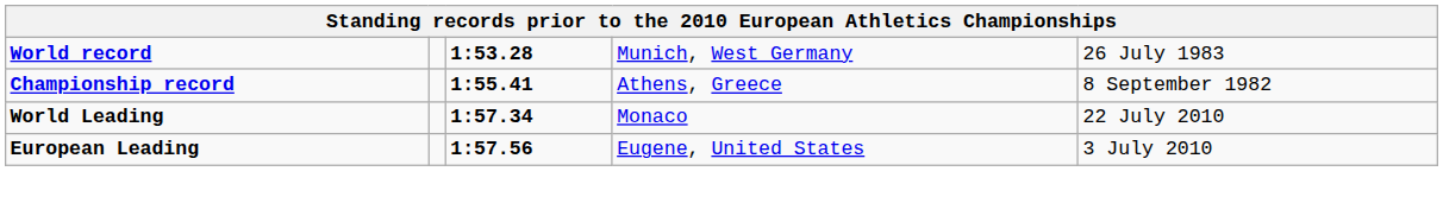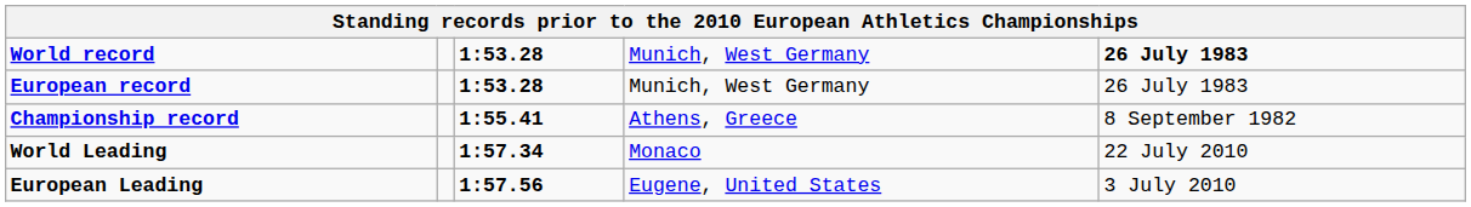World record | column 5: normal -> bold
+ row: European record | 1:53.28 | Munich, West Germany | 26 July 1983
